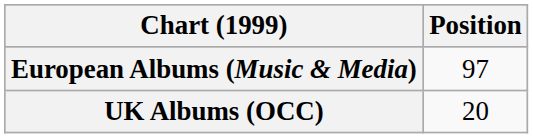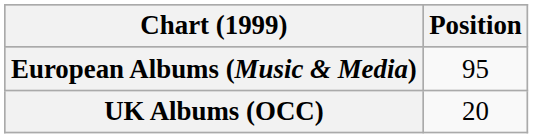European Albums (Music & Media) | Position: 97 -> 95
